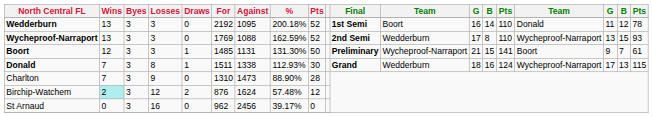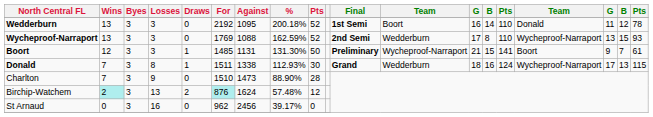Charlton | For: 1310 -> 1510
Birchip-Watchem | Losses: 12 -> 13
Birchip-Watchem | For: no background -> paleturquoise background
